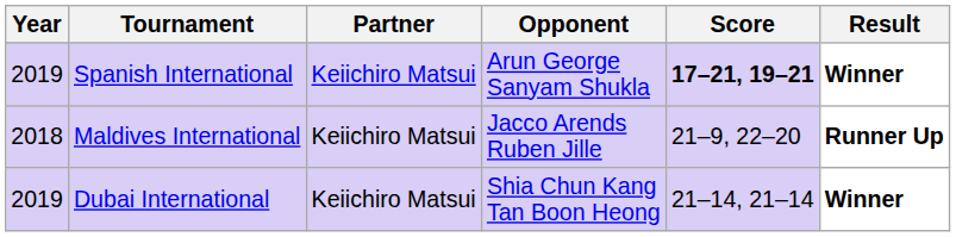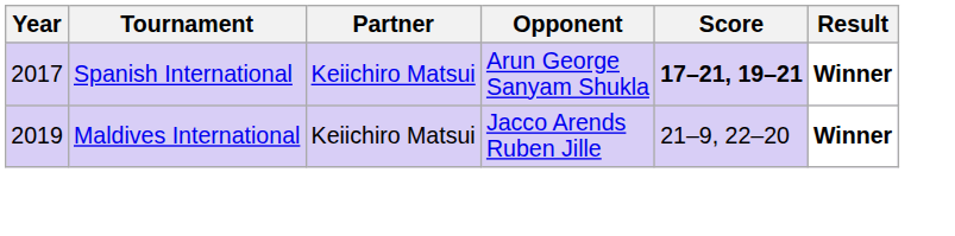Spanish International | Year: 2019 -> 2017
Maldives International | Year: 2018 -> 2019
Maldives International | Result: Runner Up -> Winner
- row: 2019 | Dubai International | Keiichiro Matsui | Shia Chun Kang Tan Boon Heong | 21–14, 21–14 | Winner
